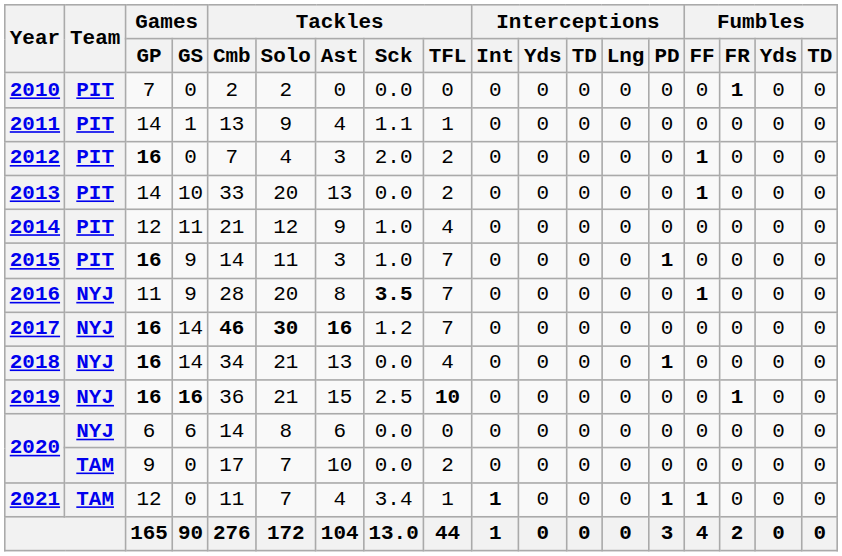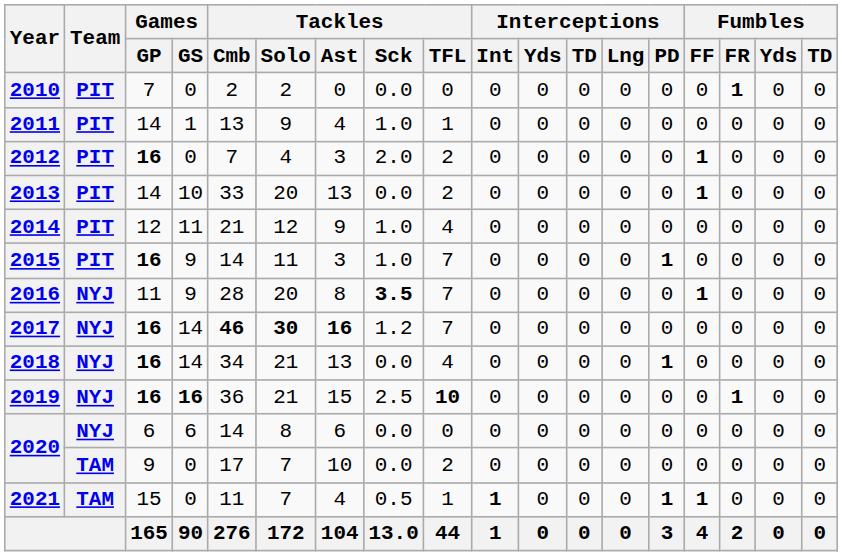2011 | Tackles / Sck: 1.1 -> 1.0
2021 | Games / GP: 12 -> 15
2021 | Tackles / Sck: 3.4 -> 0.5
